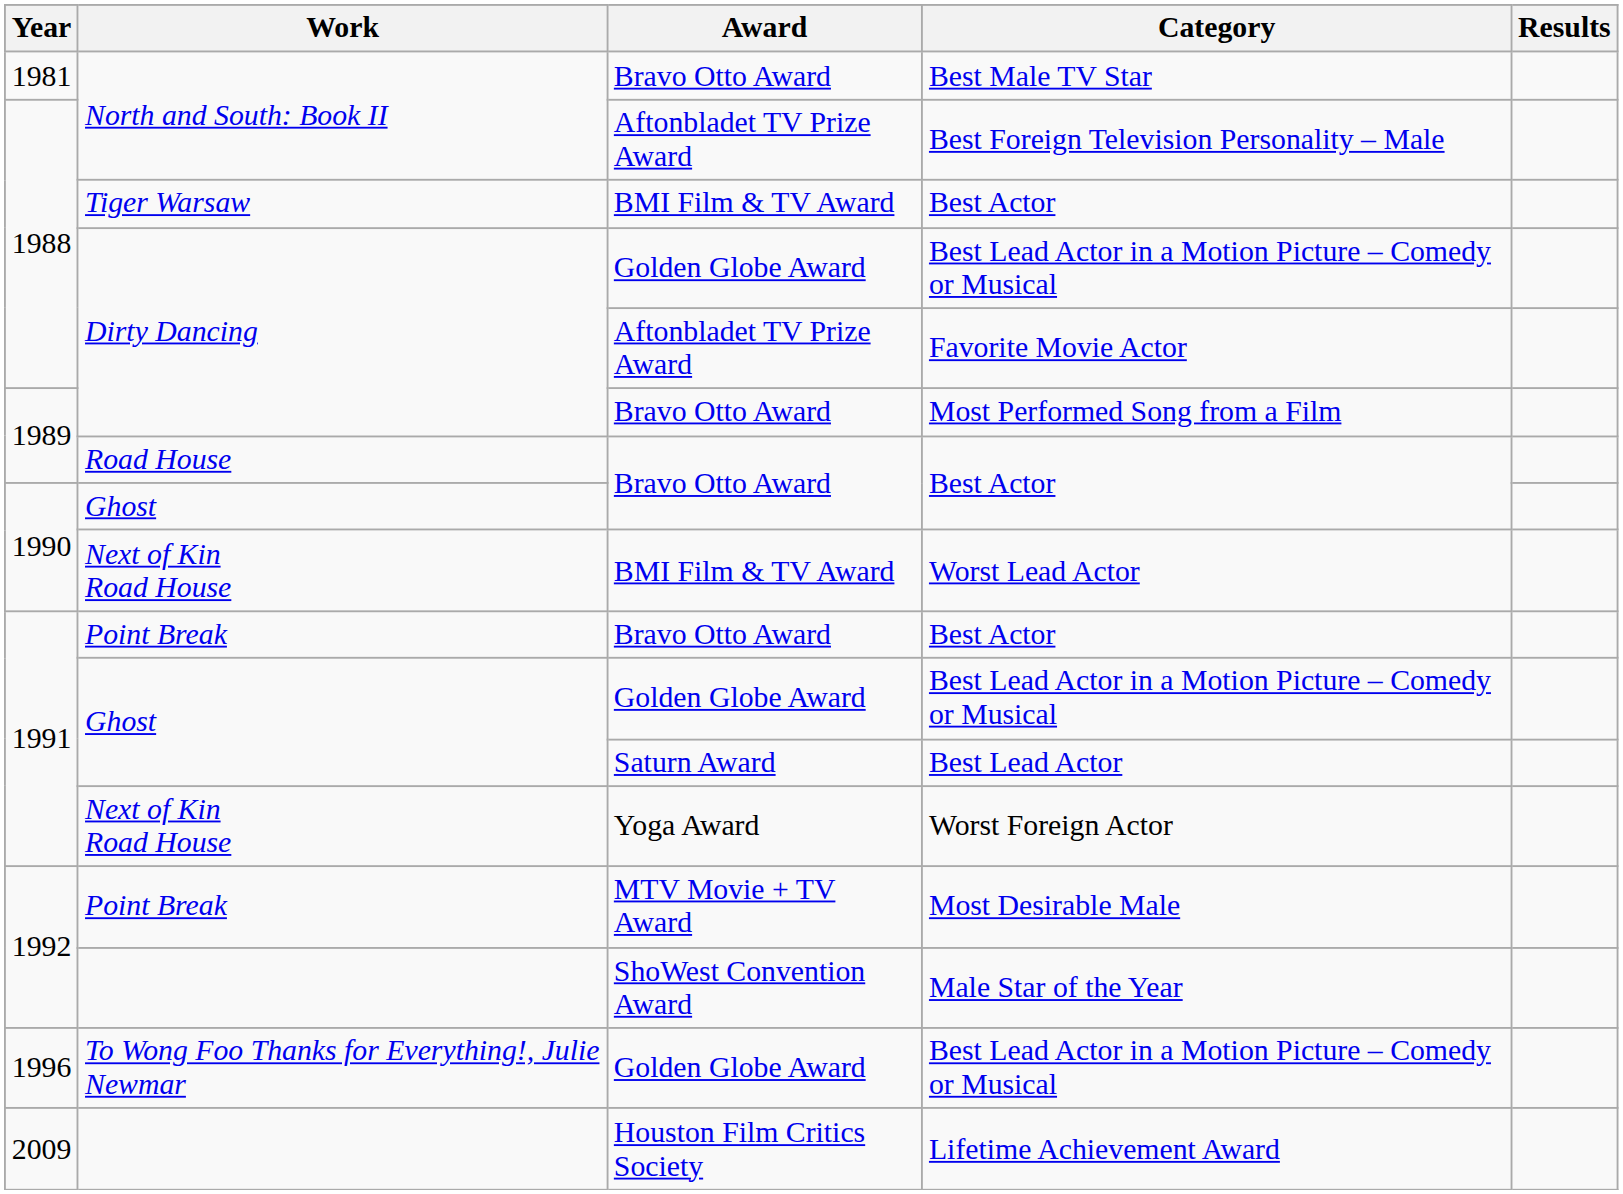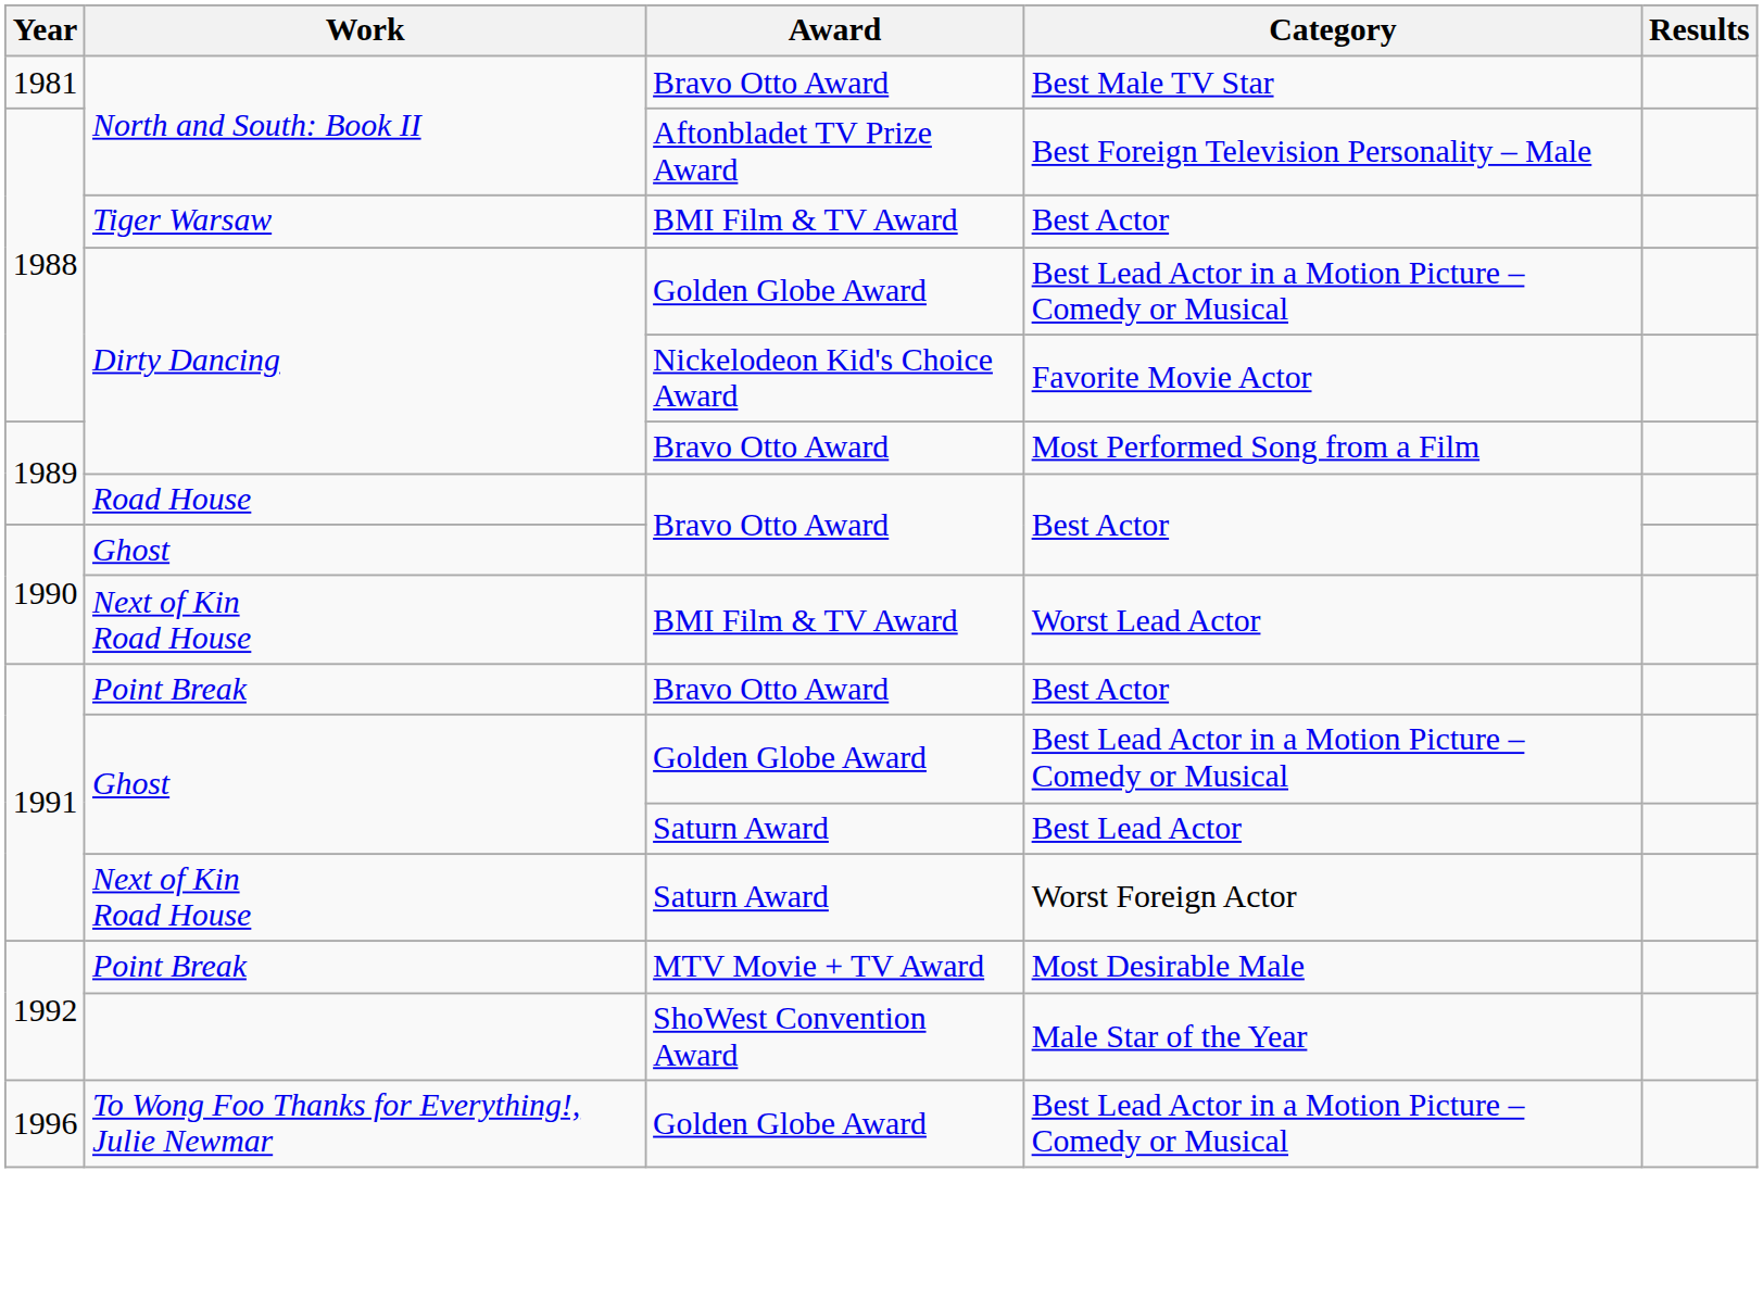Favorite Movie Actor | Award: Aftonbladet TV Prize Award -> Nickelodeon Kid's Choice Award
Worst Foreign Actor | Award: Yoga Award -> Saturn Award
- row: 2009 | Houston Film Critics Society | Lifetime Achievement Award
